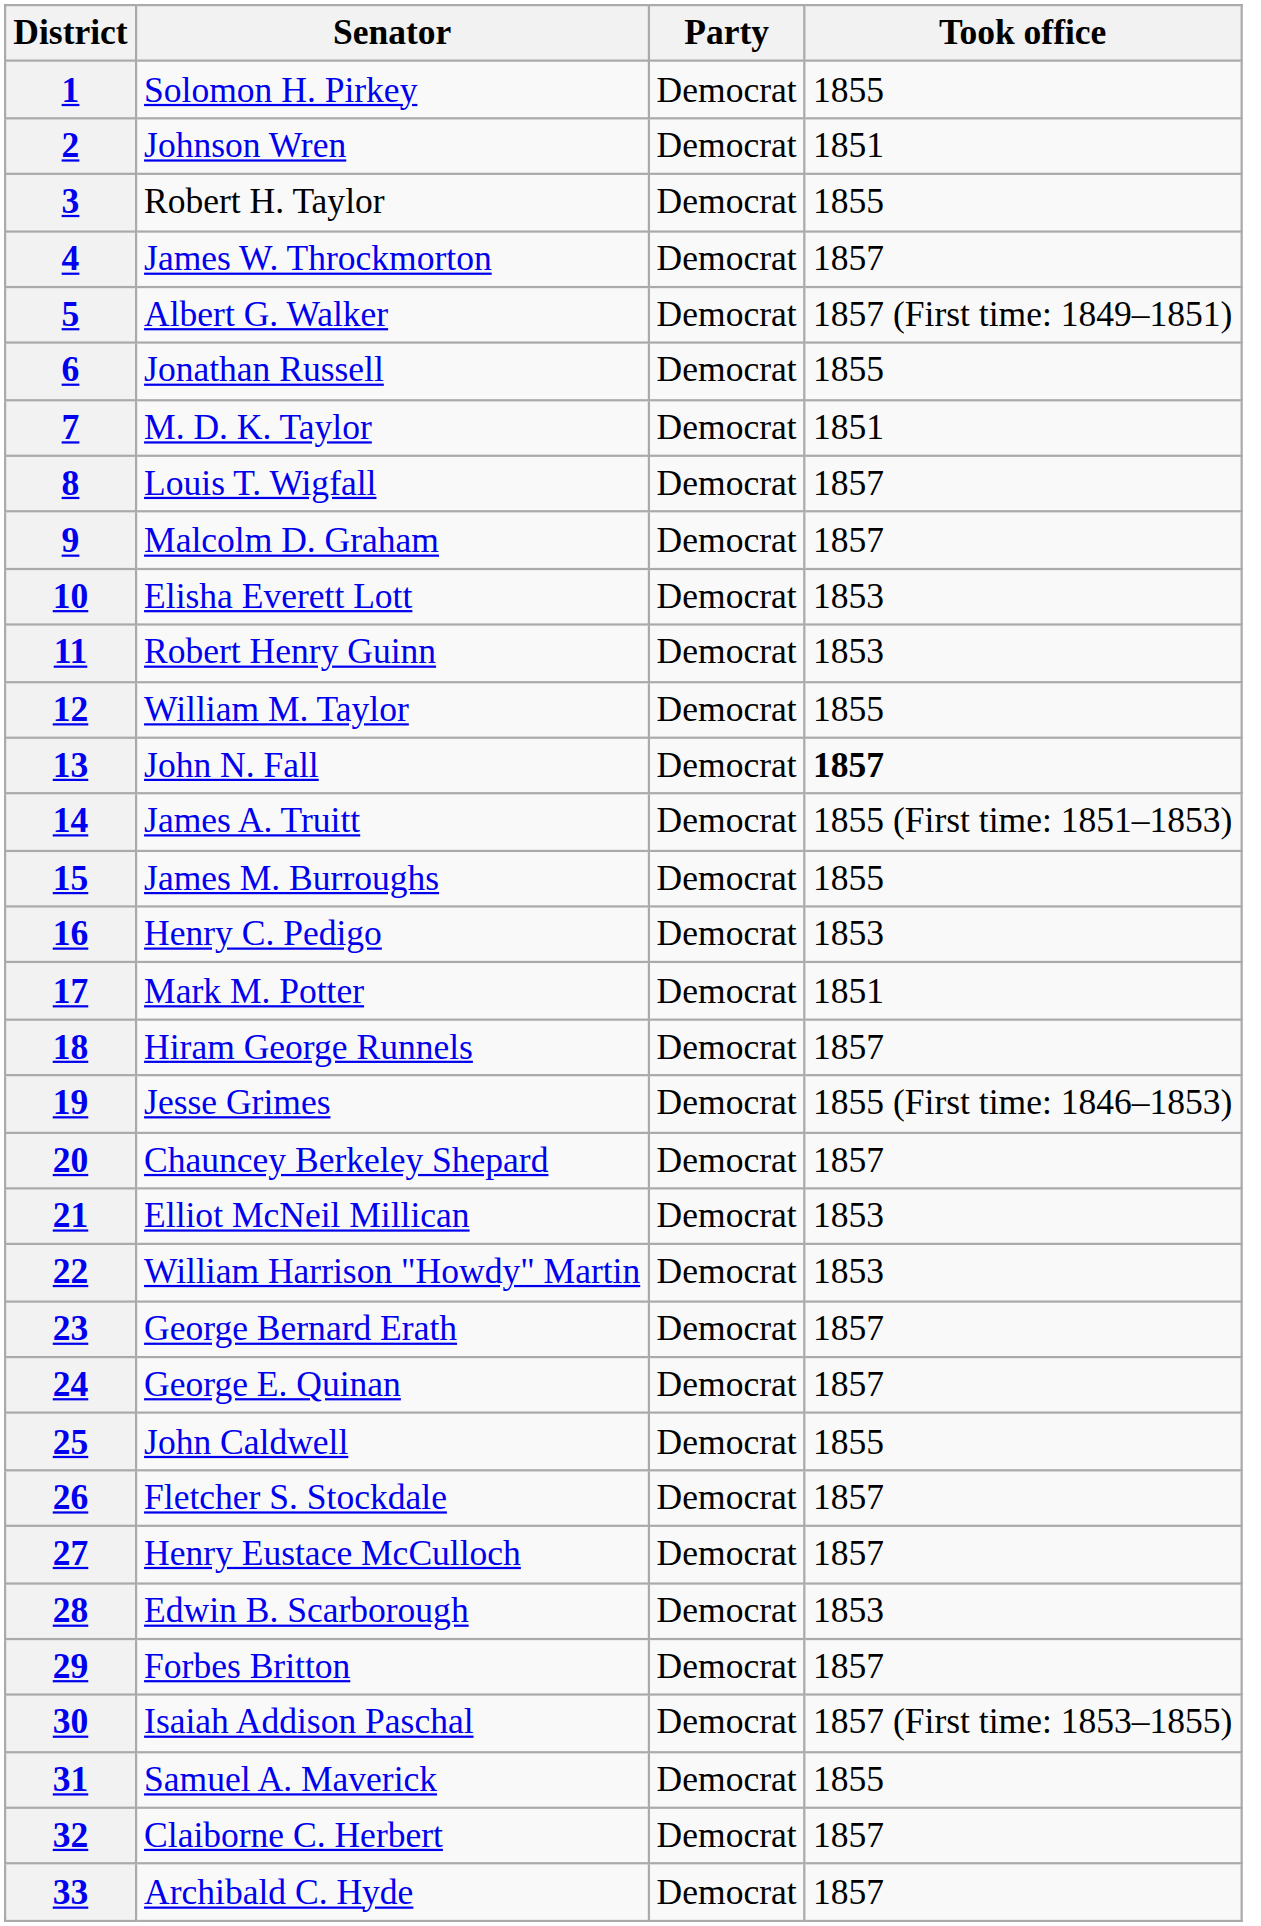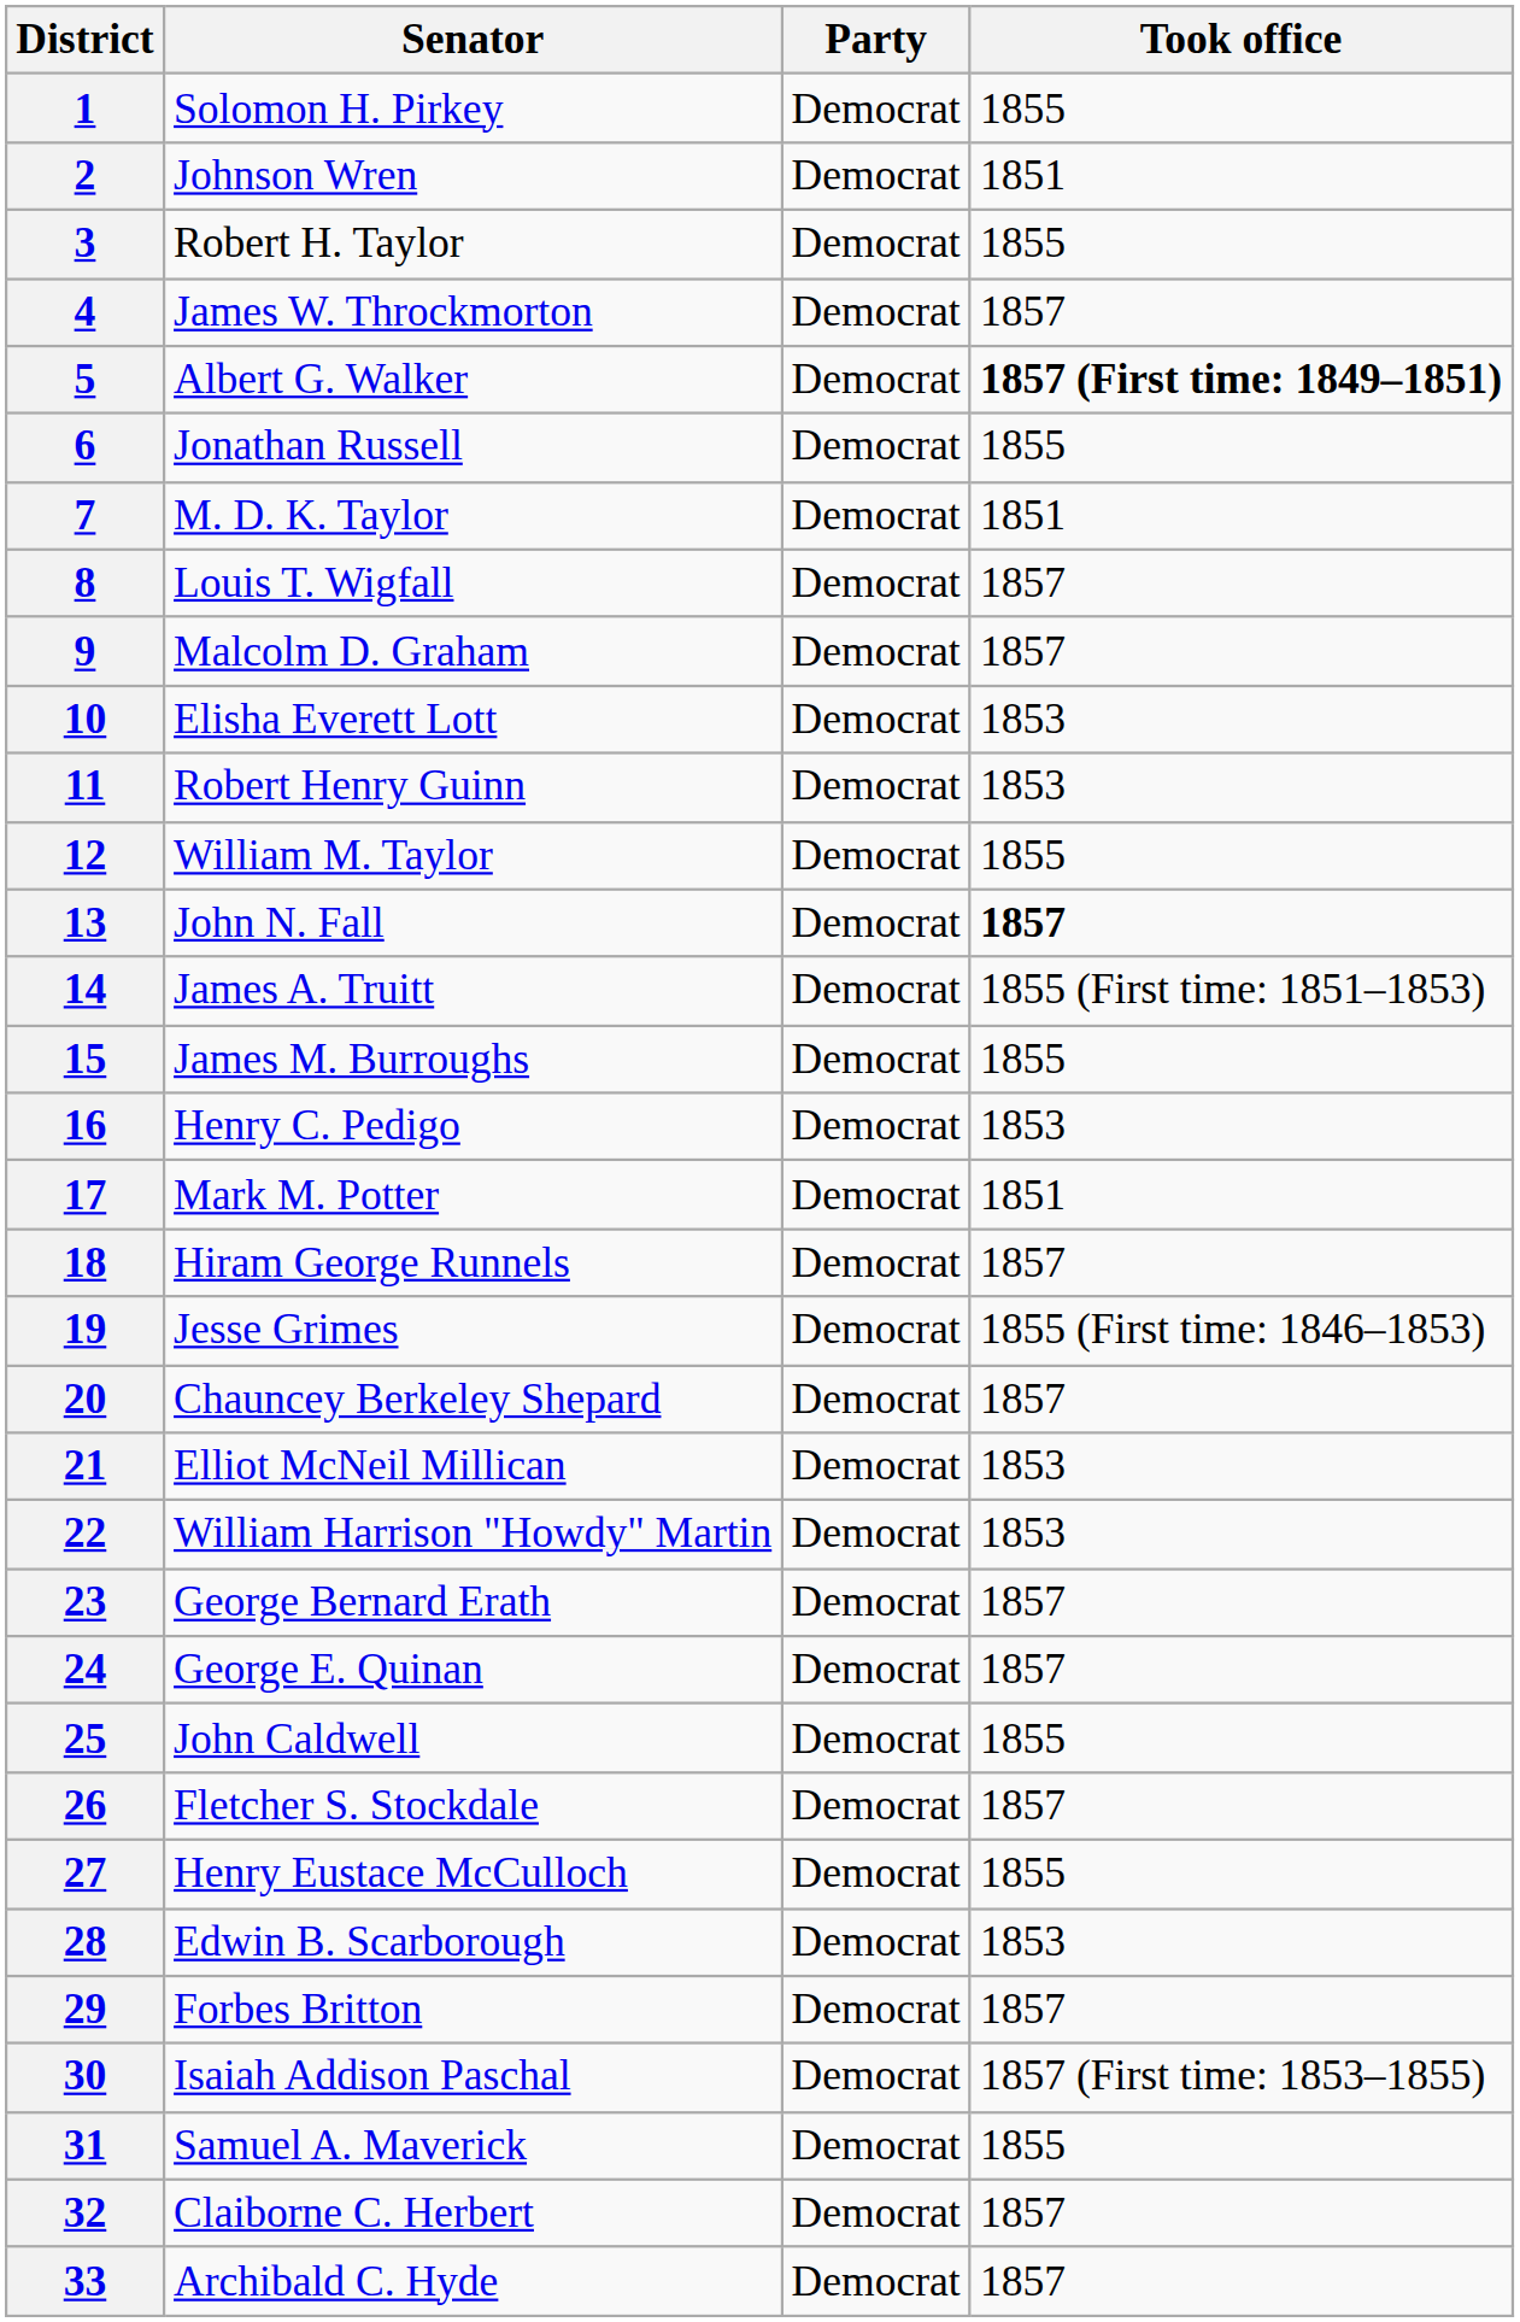5 | Took office: normal -> bold
27 | Took office: 1857 -> 1855
